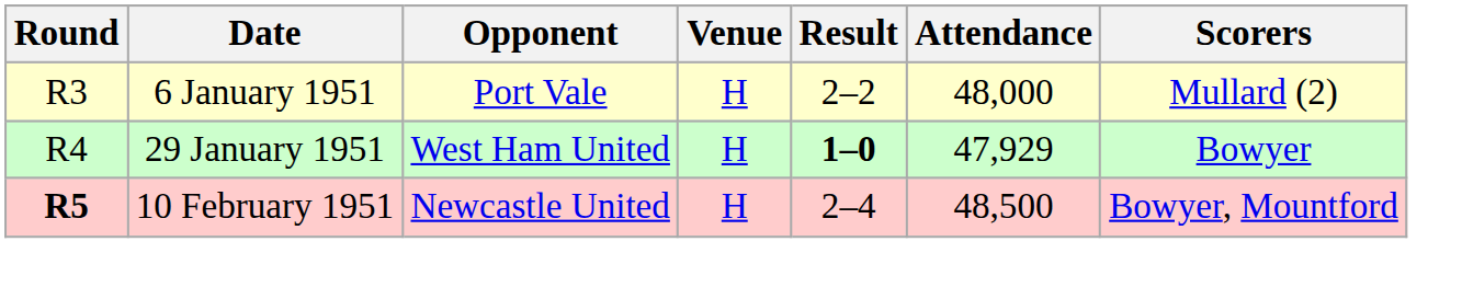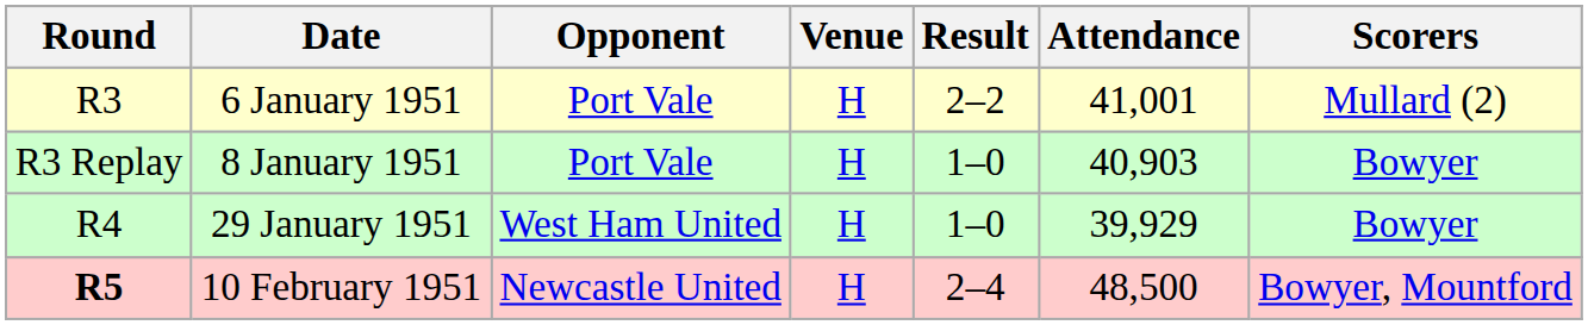6 January 1951 | Attendance: 48,000 -> 41,001
+ row: R3 Replay | 8 January 1951 | Port Vale | H | 1–0 | 40,903 | Bowyer
29 January 1951 | Result: bold -> normal
29 January 1951 | Attendance: 47,929 -> 39,929
